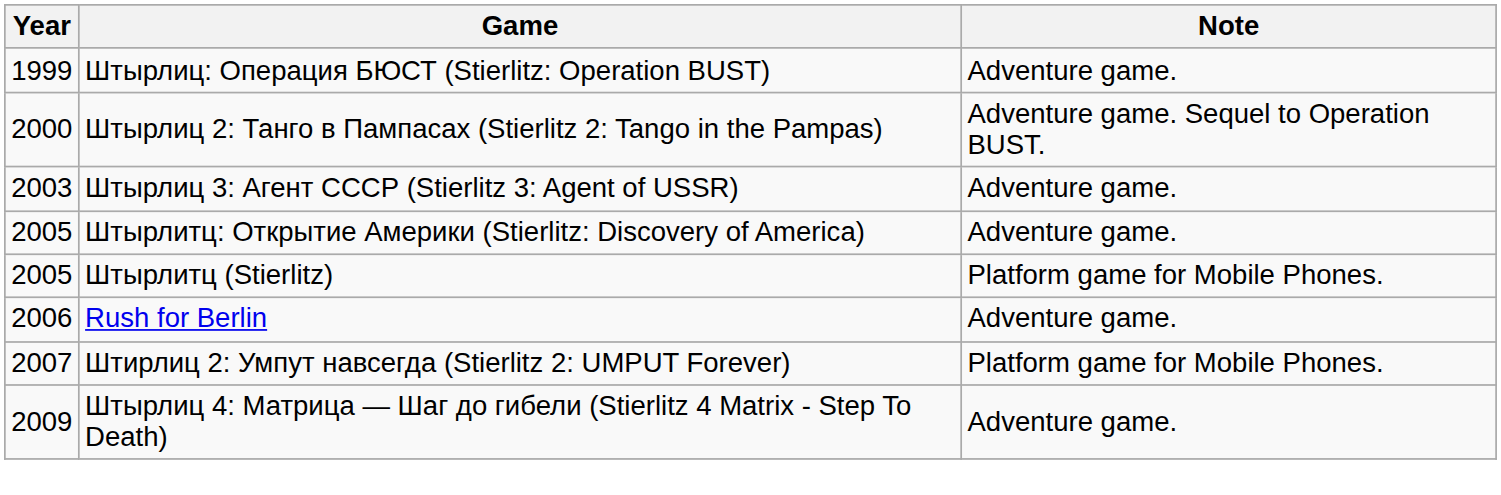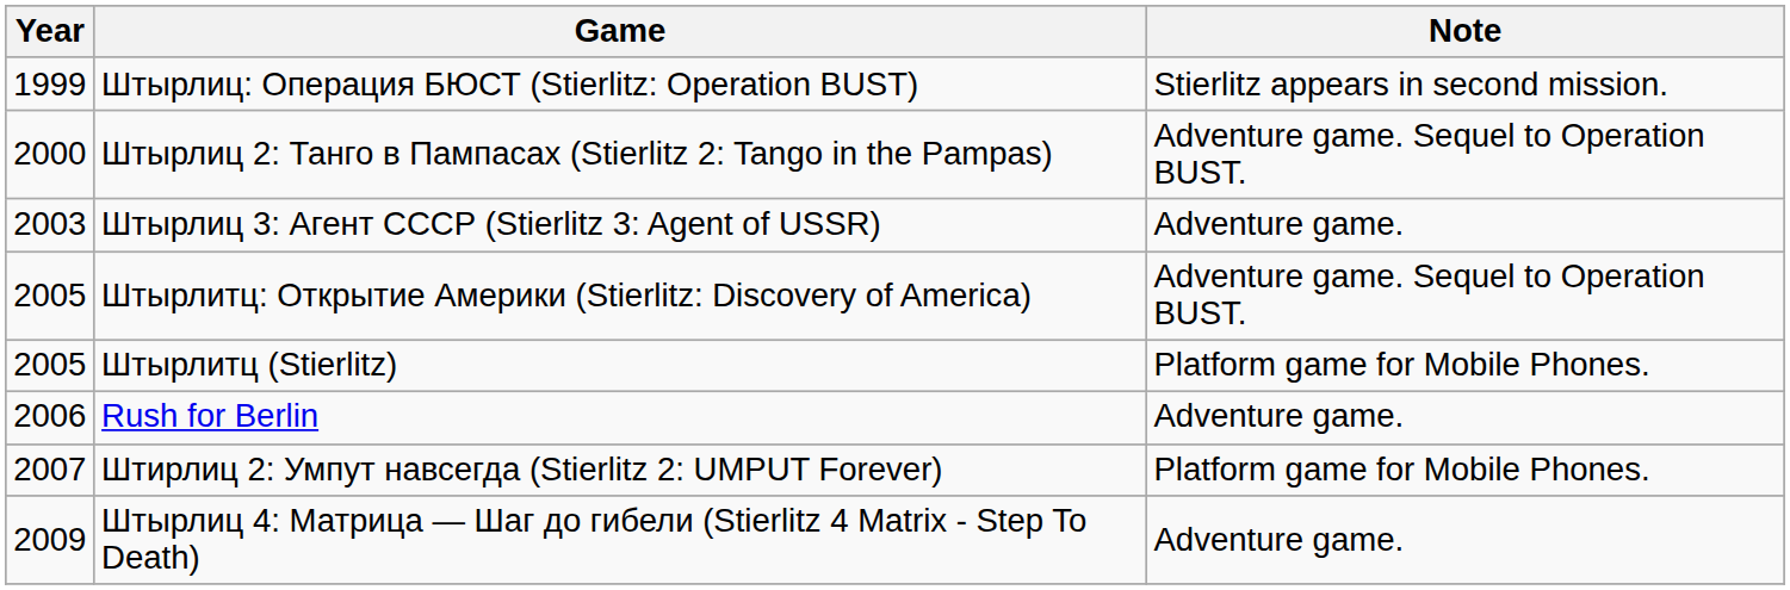Штырлиц: Операция БЮСТ (Stierlitz: Operation BUST) | Note: Adventure game. -> Stierlitz appears in second mission.
Штырлитц: Открытие Америки (Stierlitz: Discovery of America) | Note: Adventure game. -> Adventure game. Sequel to Operation BUST.
